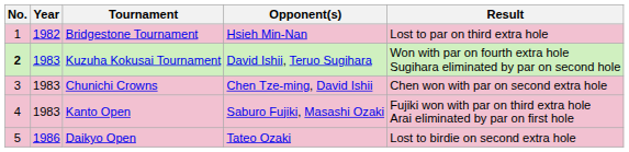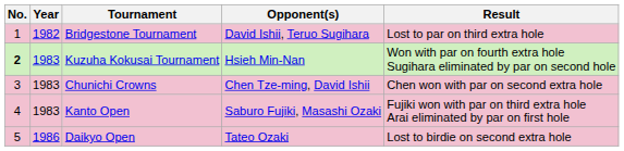Bridgestone Tournament | Opponent(s): Hsieh Min-Nan -> David Ishii, Teruo Sugihara
Kuzuha Kokusai Tournament | Opponent(s): David Ishii, Teruo Sugihara -> Hsieh Min-Nan
